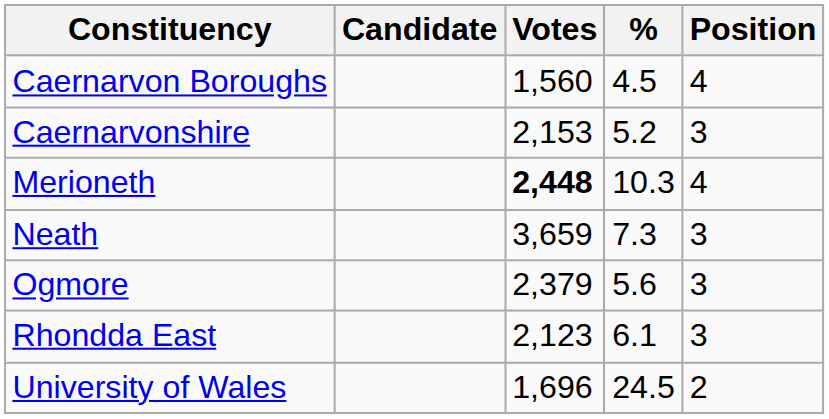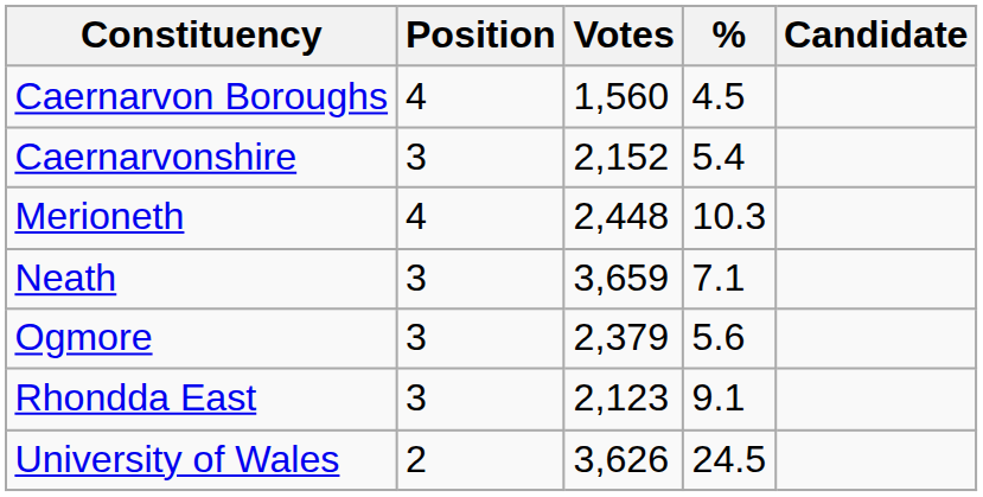columns swapped: Candidate <-> Position
Caernarvonshire | Votes: 2,153 -> 2,152
Caernarvonshire | %: 5.2 -> 5.4
Merioneth | Votes: bold -> normal
Neath | %: 7.3 -> 7.1
Rhondda East | %: 6.1 -> 9.1
University of Wales | Votes: 1,696 -> 3,626
